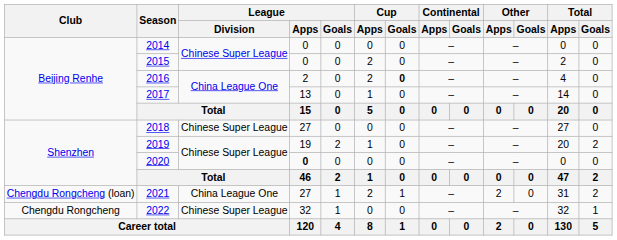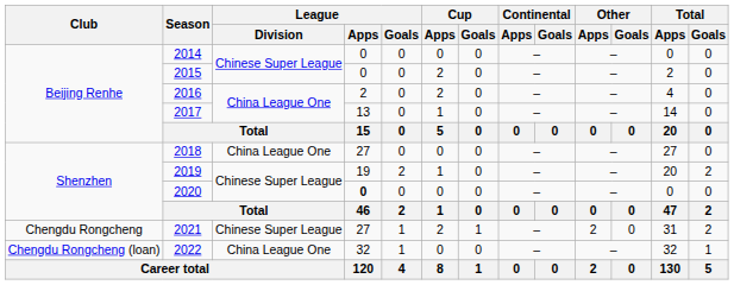2016 | Cup / Goals: bold -> normal
2018 | League / Division: Chinese Super League -> China League One
2021 | Club: Chengdu Rongcheng (loan) -> Chengdu Rongcheng
2021 | League / Division: China League One -> Chinese Super League
2022 | Club: Chengdu Rongcheng -> Chengdu Rongcheng (loan)
2022 | League / Division: Chinese Super League -> China League One
